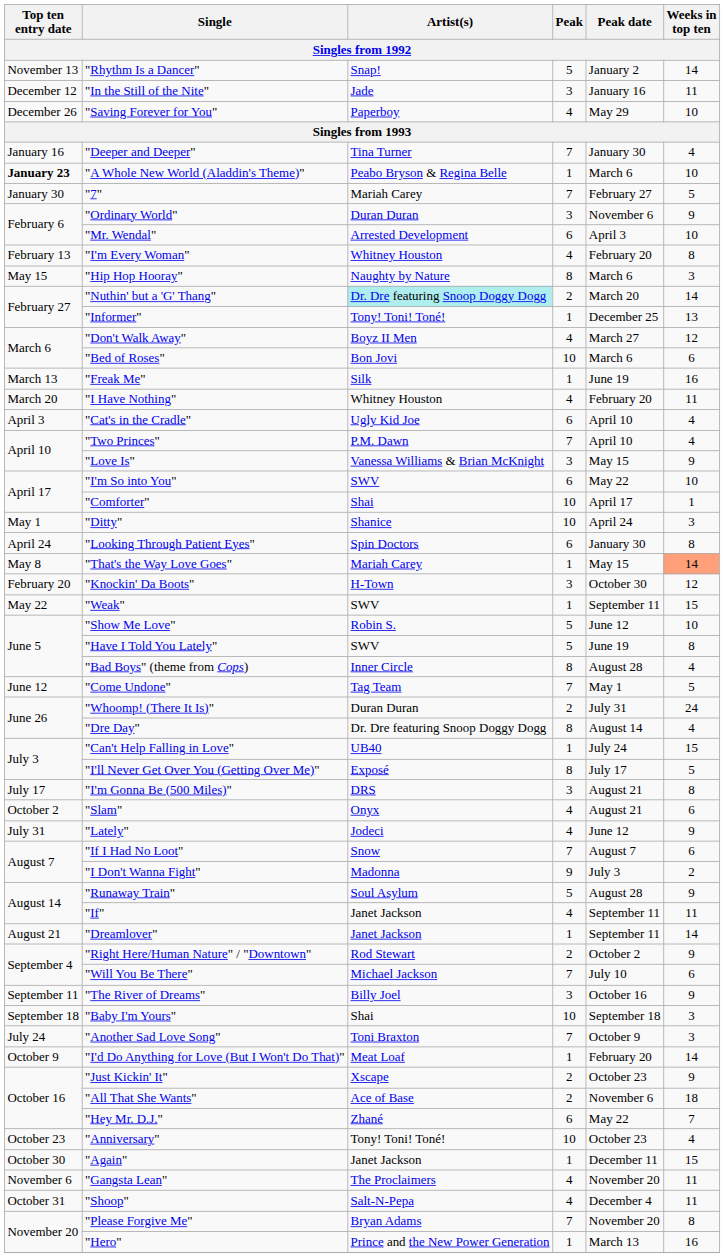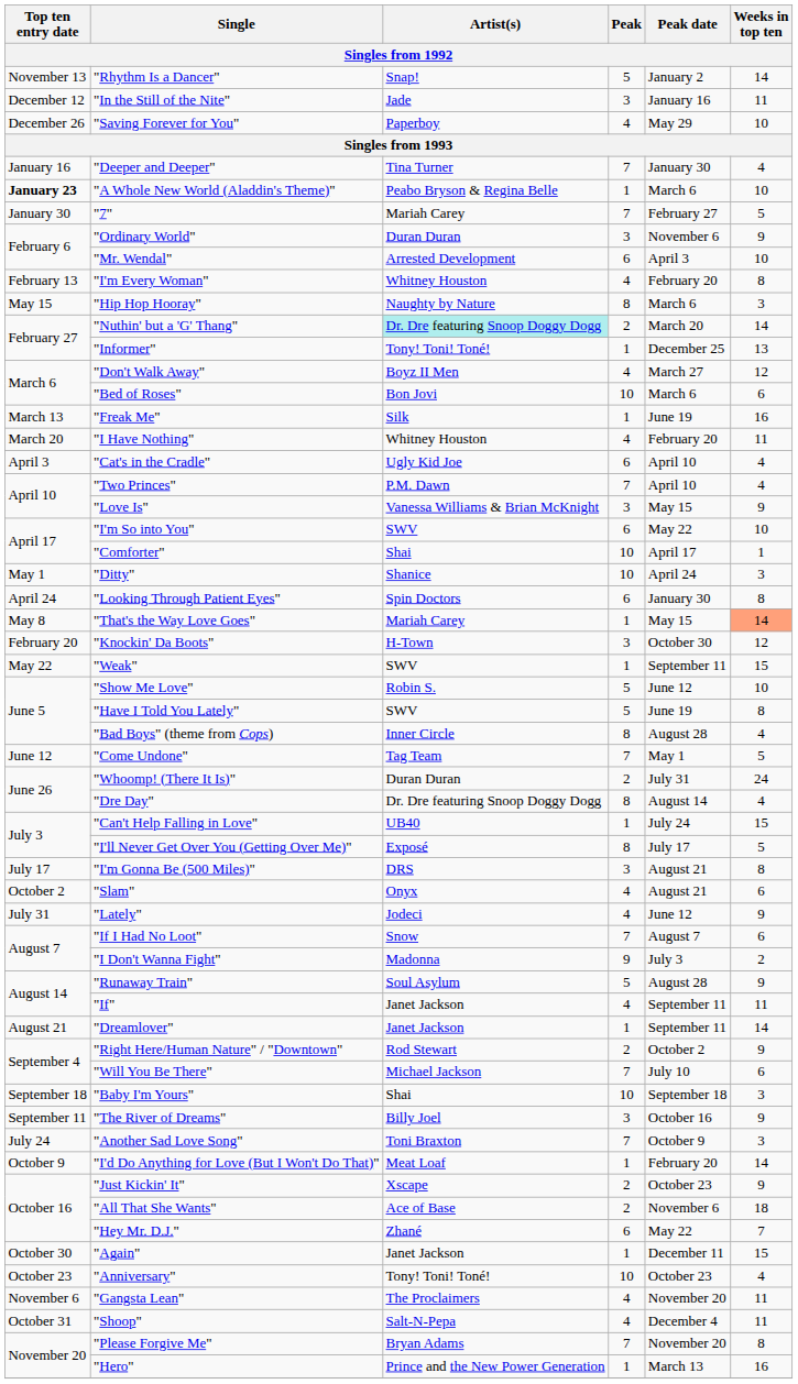rows swapped: "The River of Dreams" <-> "Baby I'm Yours"
rows swapped: "Anniversary" <-> "Again"
